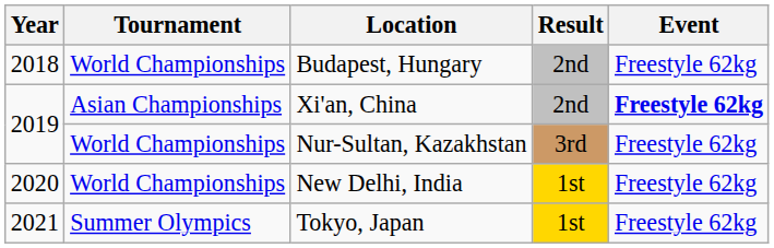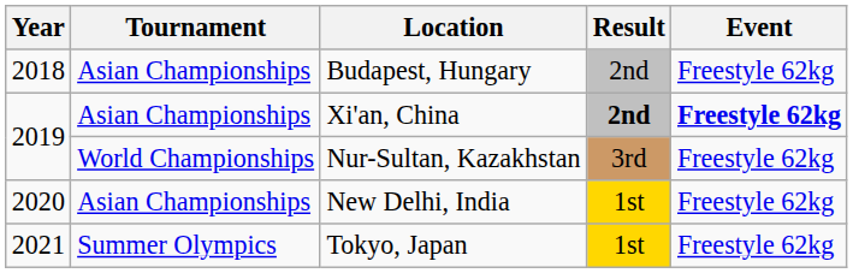Budapest, Hungary | Tournament: World Championships -> Asian Championships
Xi'an, China | Result: normal -> bold
New Delhi, India | Tournament: World Championships -> Asian Championships
